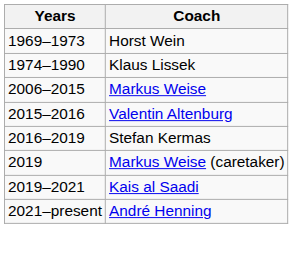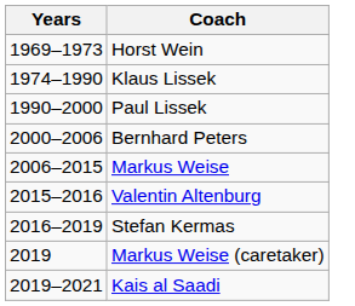+ row: 1990–2000 | Paul Lissek
+ row: 2000–2006 | Bernhard Peters
- row: 2021–present | André Henning
